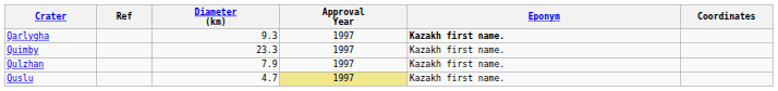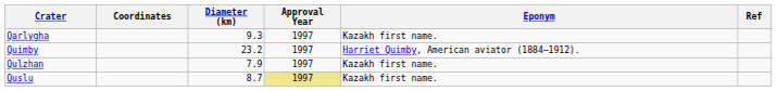columns swapped: Coordinates <-> Ref
Qarlygha | Eponym: bold -> normal
Quimby | Diameter (km): 23.3 -> 23.2
Quimby | Eponym: Kazakh first name. -> Harriet Quimby, American aviator (1884–1912).
Quslu | Diameter (km): 4.7 -> 8.7
